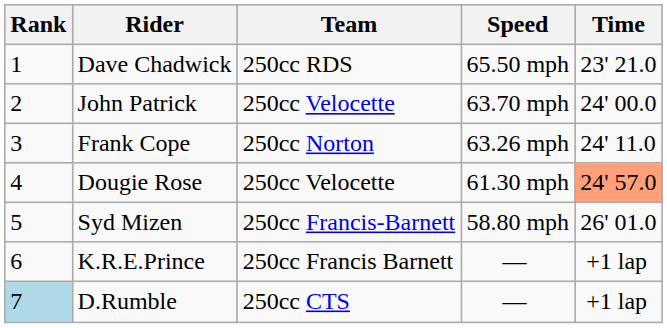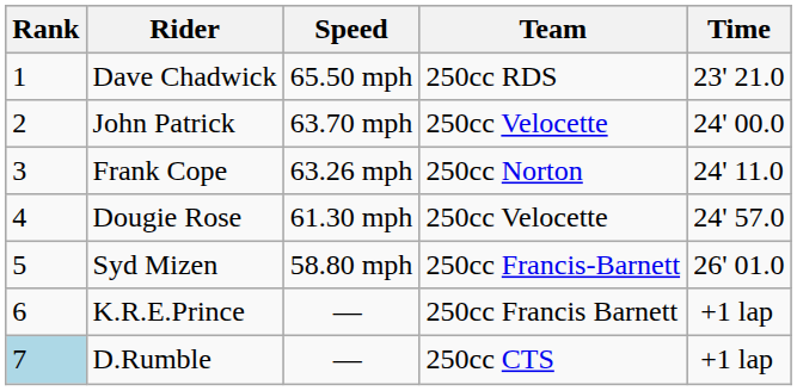columns swapped: Team <-> Speed
Dougie Rose | Time: lightsalmon background -> no background
